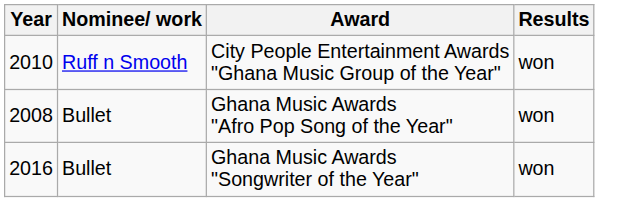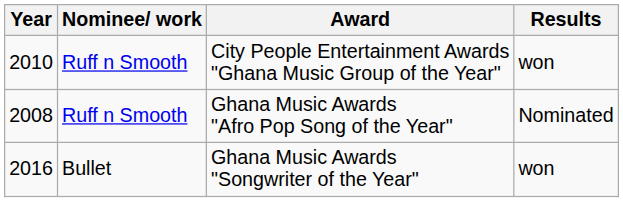Ghana Music Awards "Afro Pop Song of the Year" | Nominee/ work: Bullet -> Ruff n Smooth
Ghana Music Awards "Afro Pop Song of the Year" | Results: won -> Nominated
